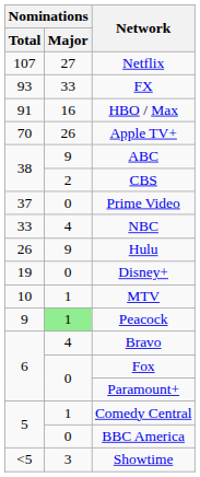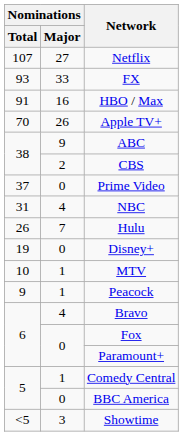NBC | Nominations / Total: 33 -> 31
Hulu | Nominations / Major: 9 -> 7
Peacock | Nominations / Major: lightgreen background -> no background
